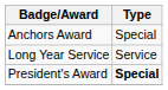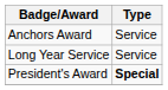Anchors Award | Type: Special -> Service
